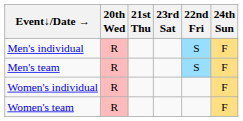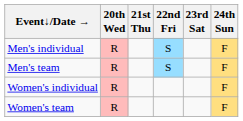columns swapped: 22nd Fri <-> 23rd Sat
